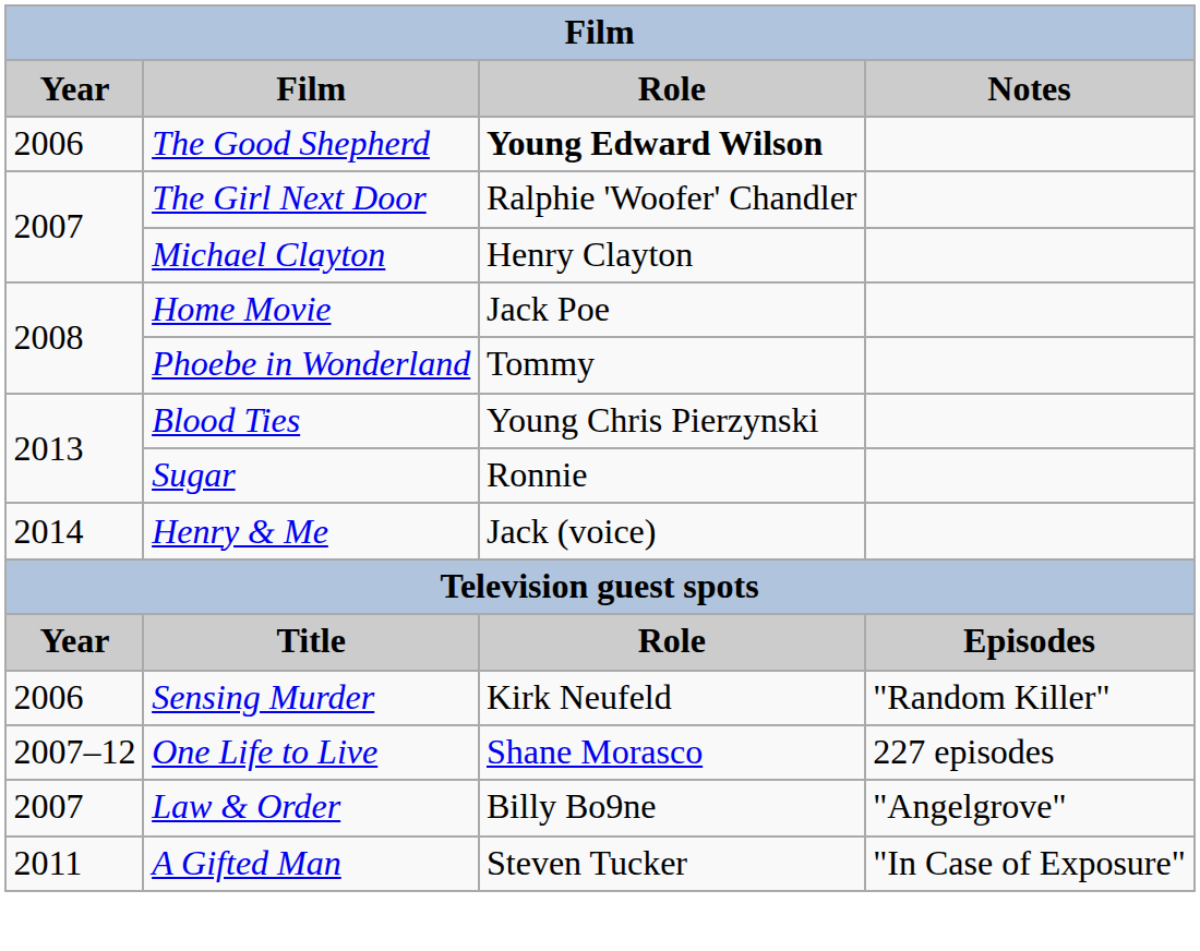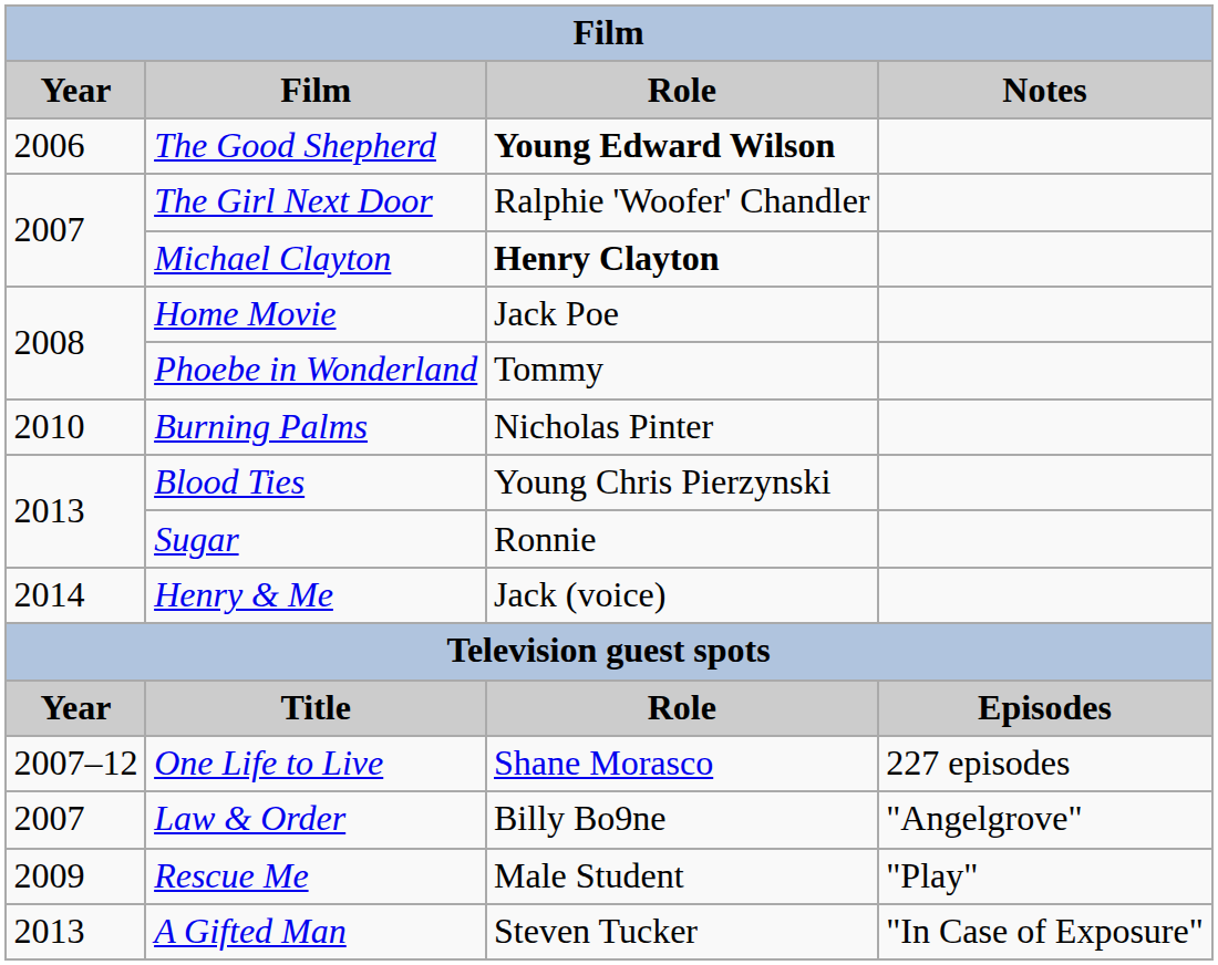Michael Clayton | Role: normal -> bold
+ row: 2010 | Burning Palms | Nicholas Pinter
- row: 2006 | Sensing Murder | Kirk Neufeld | "Random Killer"
+ row: 2009 | Rescue Me | Male Student | "Play"
A Gifted Man | Year: 2011 -> 2013
